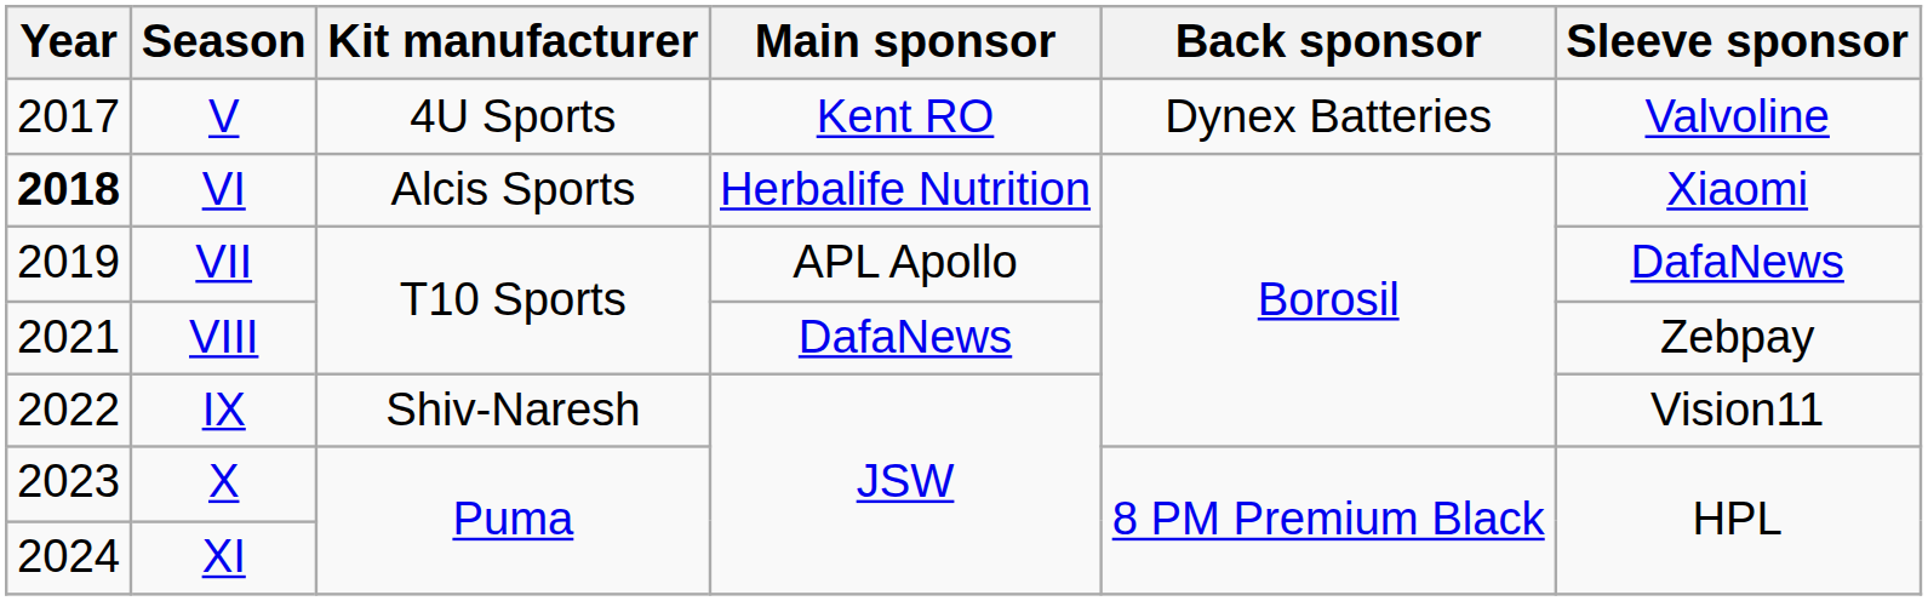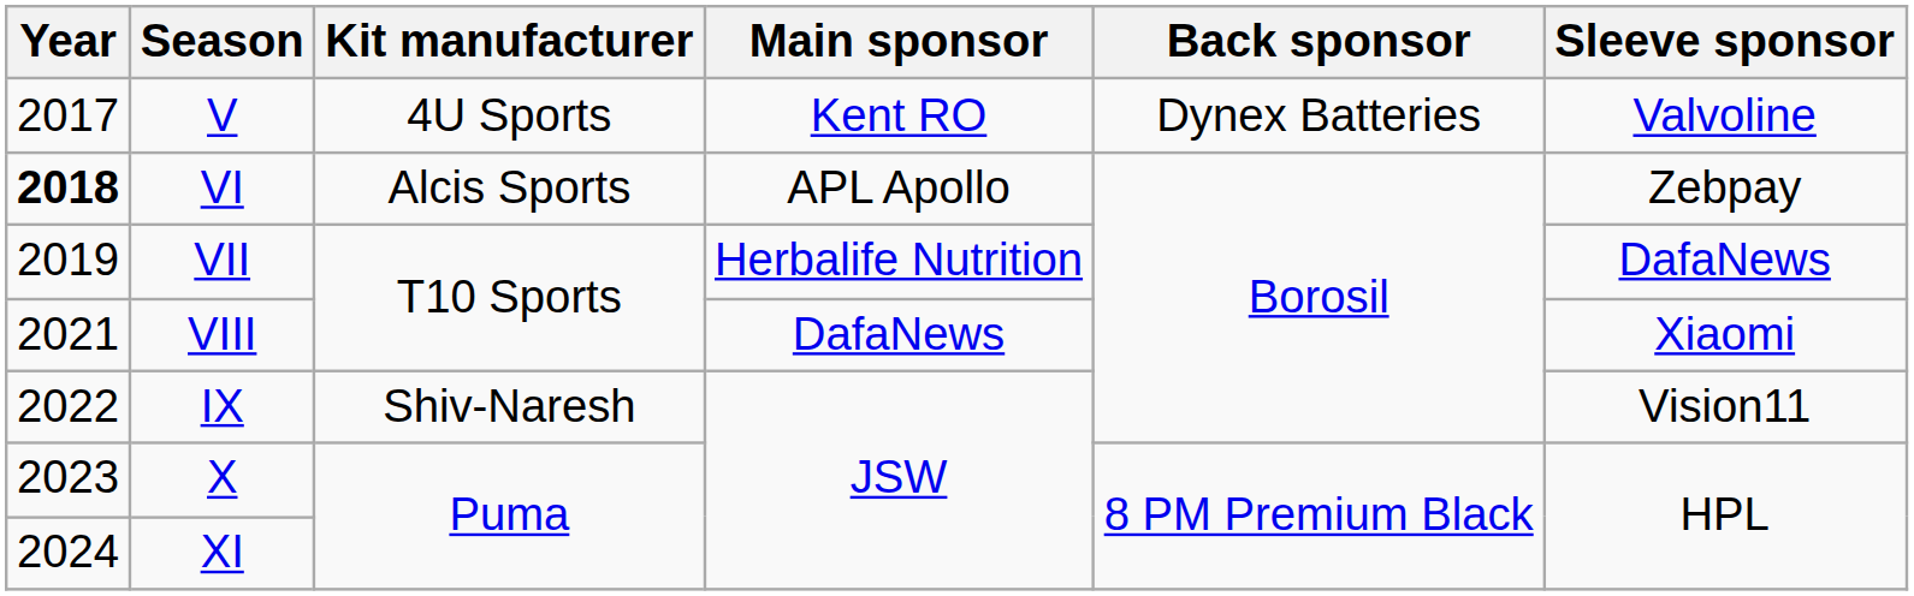VI | Main sponsor: Herbalife Nutrition -> APL Apollo
VI | Sleeve sponsor: Xiaomi -> Zebpay
VII | Main sponsor: APL Apollo -> Herbalife Nutrition
VIII | Sleeve sponsor: Zebpay -> Xiaomi
